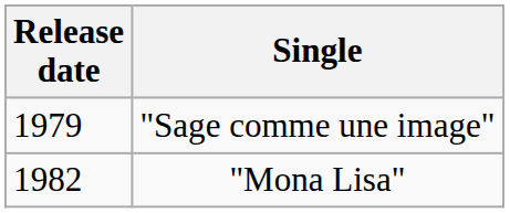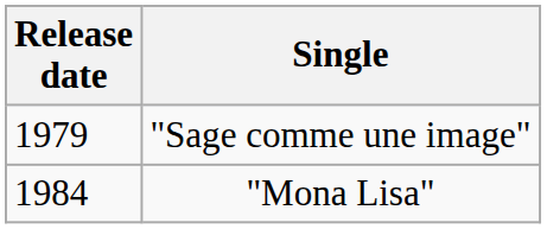"Mona Lisa" | Release date: 1982 -> 1984
